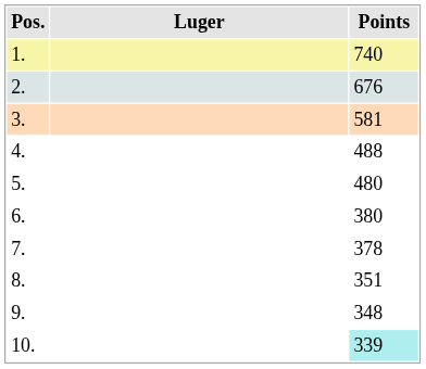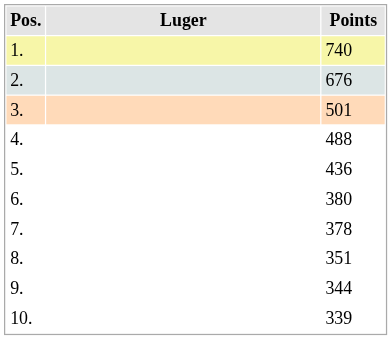3. | Points: 581 -> 501
5. | Points: 480 -> 436
9. | Points: 348 -> 344
10. | Points: paleturquoise background -> no background
